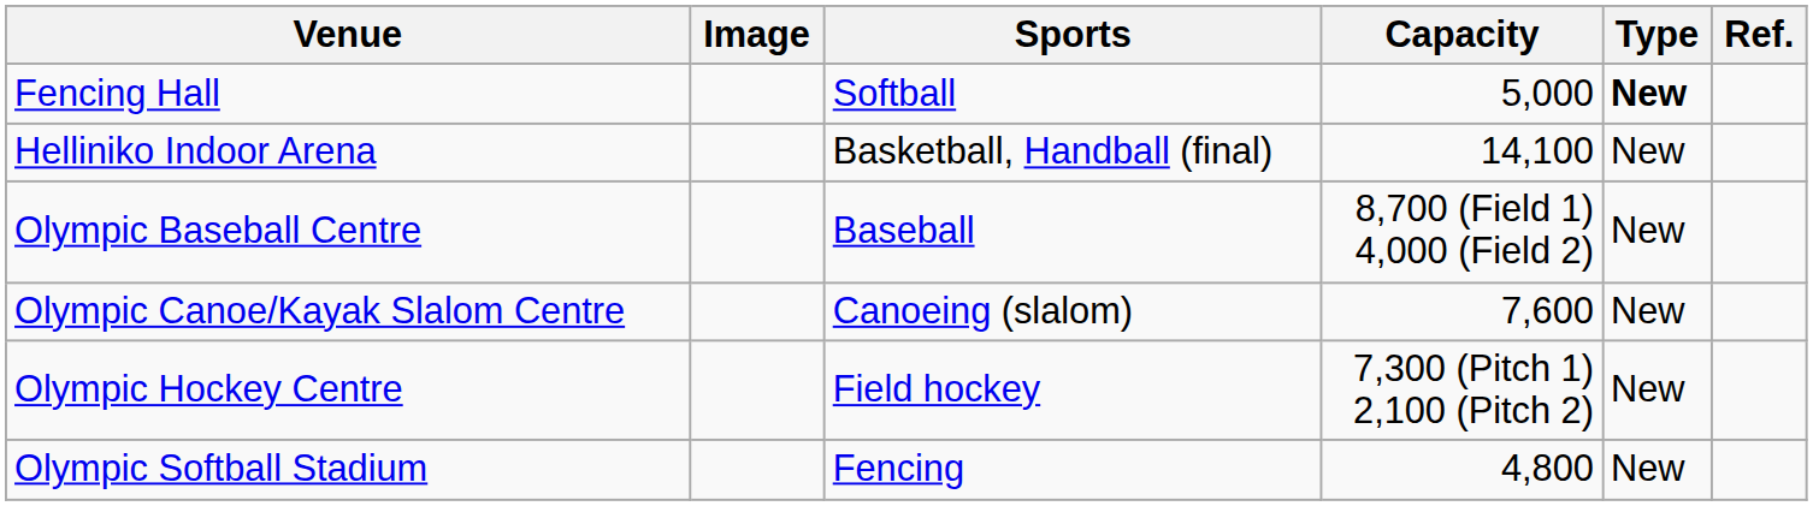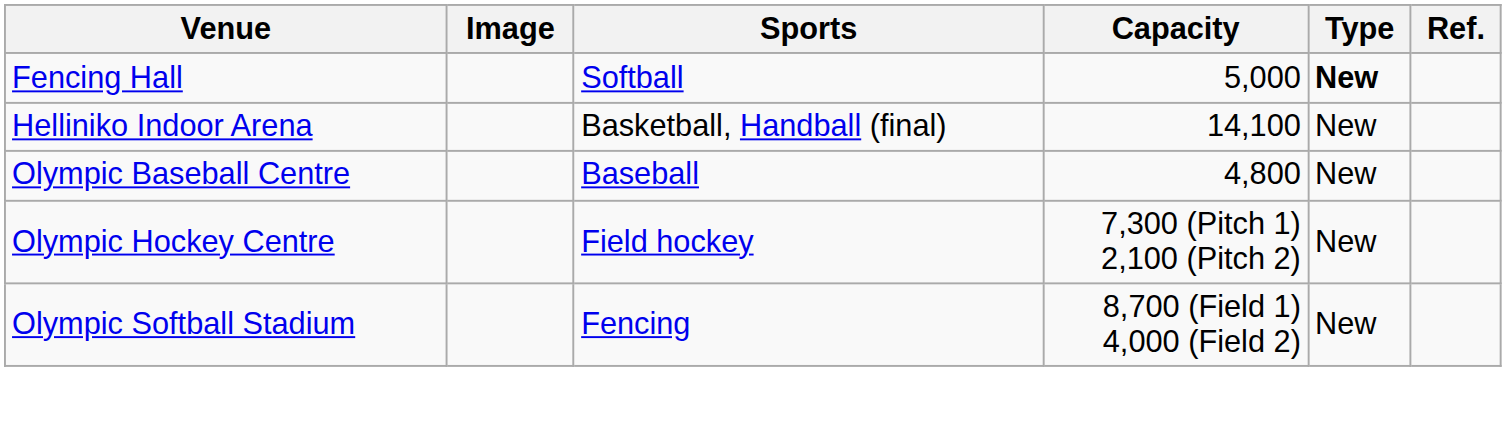Olympic Baseball Centre | Capacity: 8,700 (Field 1) 4,000 (Field 2) -> 4,800
- row: Olympic Canoe/Kayak Slalom Centre | Canoeing (slalom) | 7,600 | New
Olympic Softball Stadium | Capacity: 4,800 -> 8,700 (Field 1) 4,000 (Field 2)
